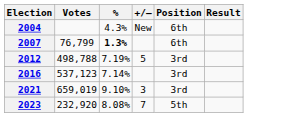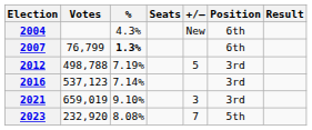+ column: Seats
